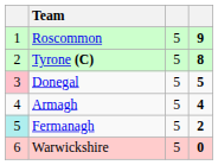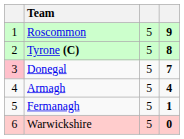Donegal | column 4: 5 -> 7
Fermanagh | column 1: paleturquoise background -> no background
Fermanagh | column 4: 2 -> 1
